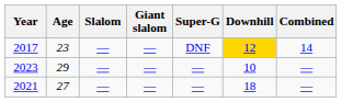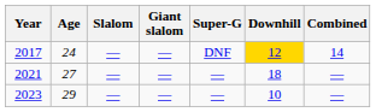2017 | Age: 23 -> 24
rows swapped: 2021 <-> 2023
